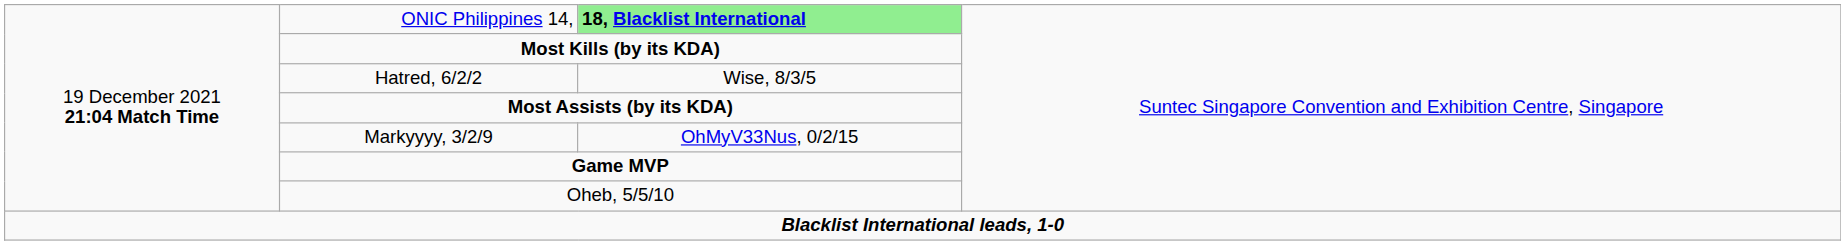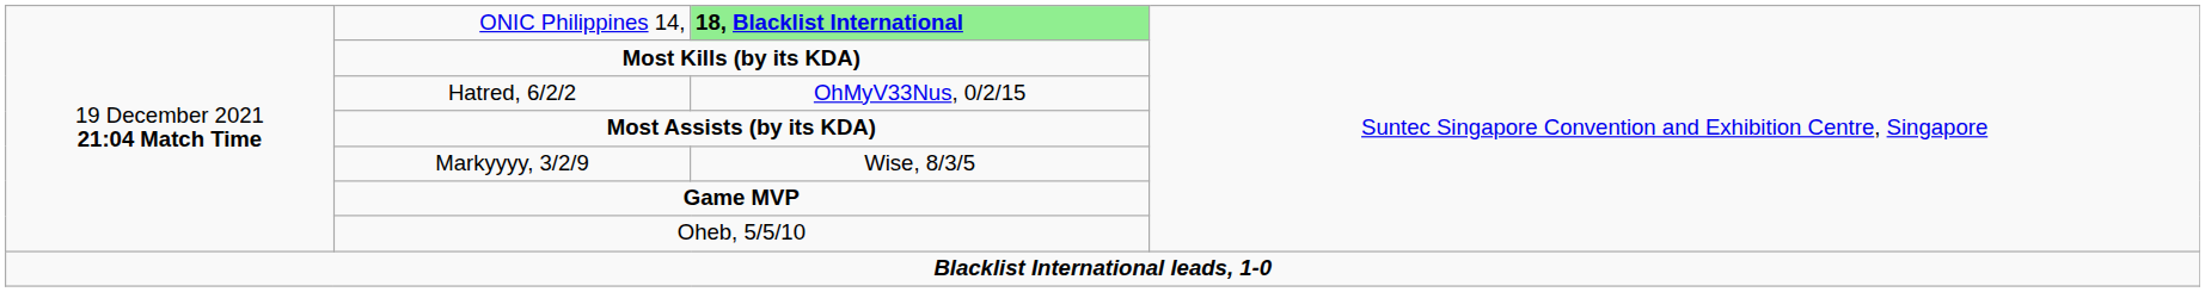Hatred, 6/2/2 | column 3: Wise, 8/3/5 -> OhMyV33Nus, 0/2/15
Markyyyy, 3/2/9 | column 3: OhMyV33Nus, 0/2/15 -> Wise, 8/3/5
